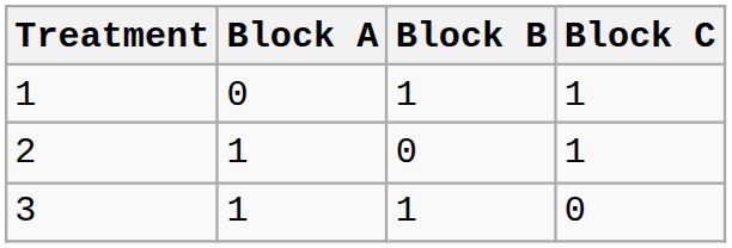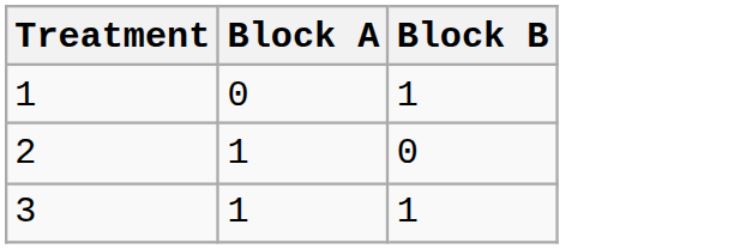- column: Block C | 1 | 1 | 0
